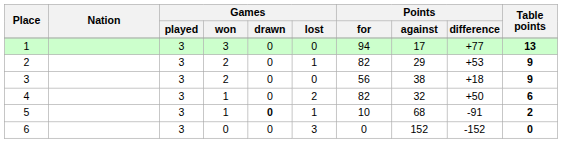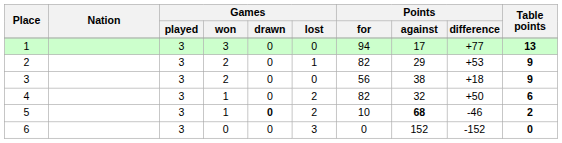5 | Games / lost: 1 -> 2
5 | Points / against: normal -> bold
5 | Points / difference: -91 -> -46
